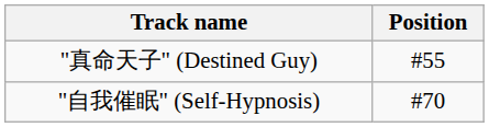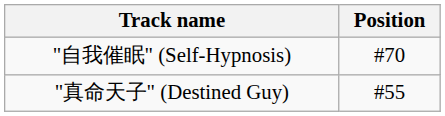rows swapped: "真命天子" (Destined Guy) <-> "自我催眠" (Self-Hypnosis)
